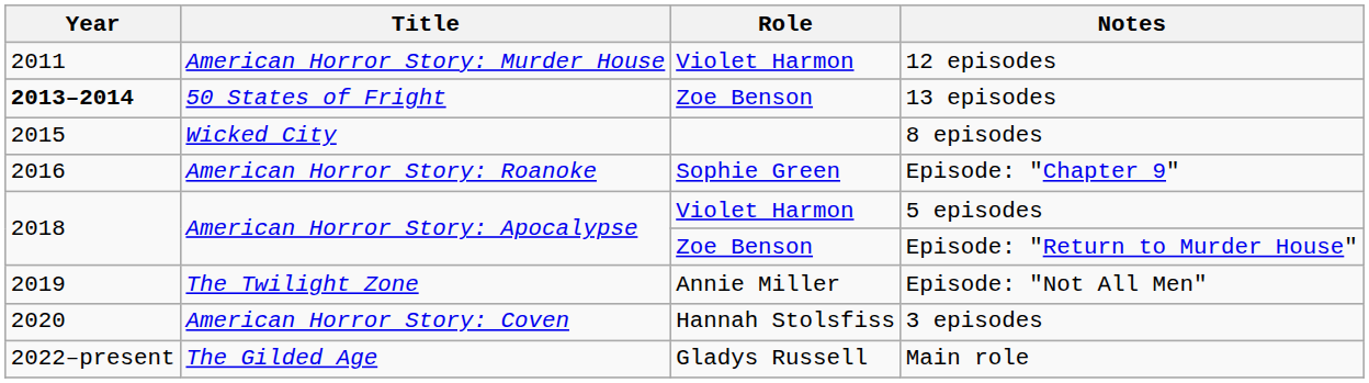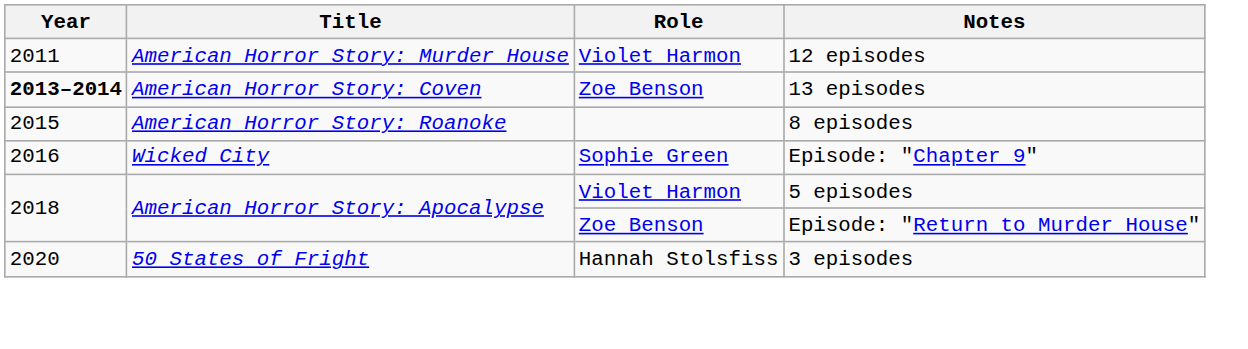13 episodes | Title: 50 States of Fright -> American Horror Story: Coven
8 episodes | Title: Wicked City -> American Horror Story: Roanoke
Episode: "Chapter 9" | Title: American Horror Story: Roanoke -> Wicked City
- row: 2019 | The Twilight Zone | Annie Miller | Episode: "Not All Men"
3 episodes | Title: American Horror Story: Coven -> 50 States of Fright
- row: 2022–present | The Gilded Age | Gladys Russell | Main role
